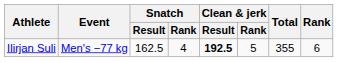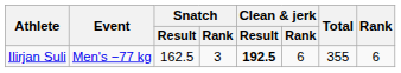Ilirjan Suli | Snatch / Rank: 4 -> 3
Ilirjan Suli | Clean & jerk / Rank: 5 -> 6
